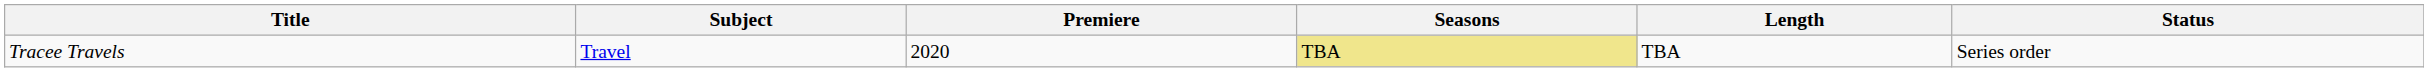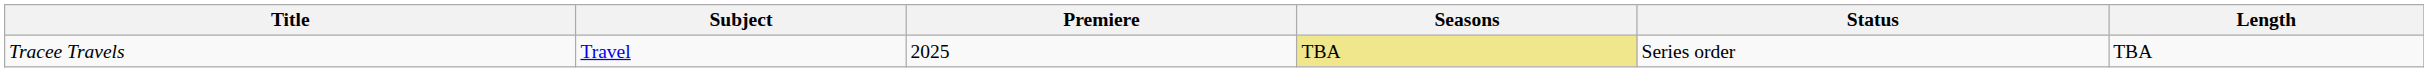columns swapped: Length <-> Status
Tracee Travels | Premiere: 2020 -> 2025
